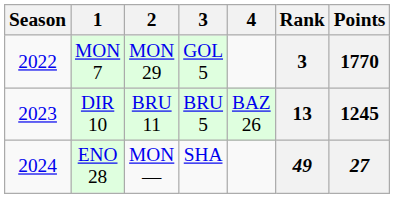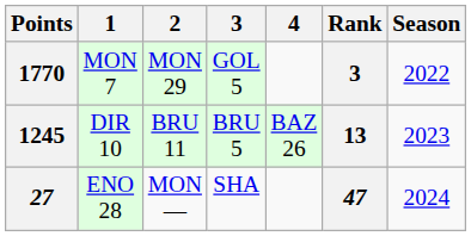columns swapped: Season <-> Points
ENO 28 | Rank: 49 -> 47
